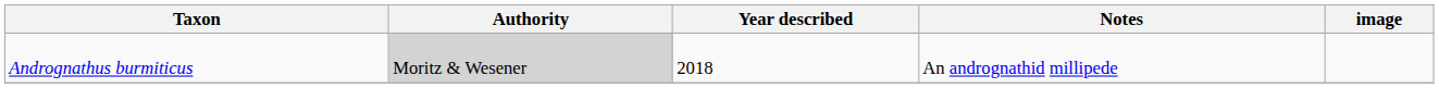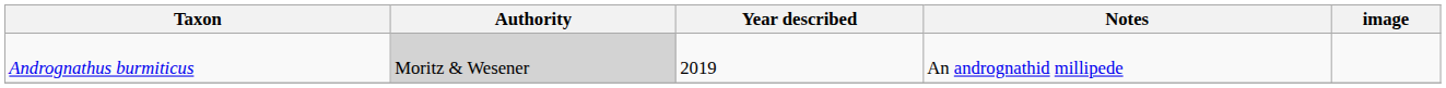Andrognathus burmiticus | Year described: 2018 -> 2019
